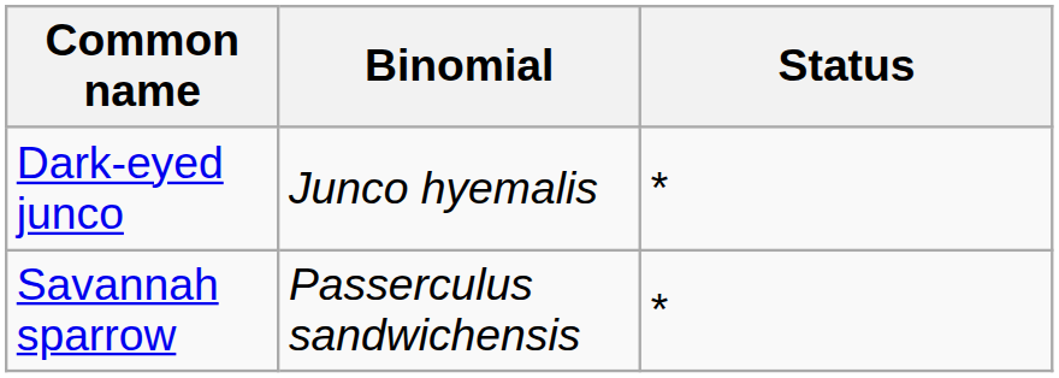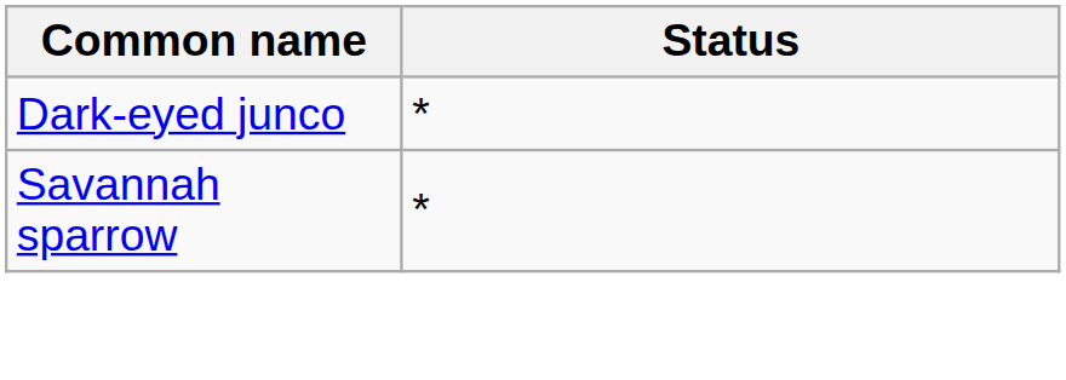- column: Binomial | Junco hyemalis | Passerculus sandwichensis
